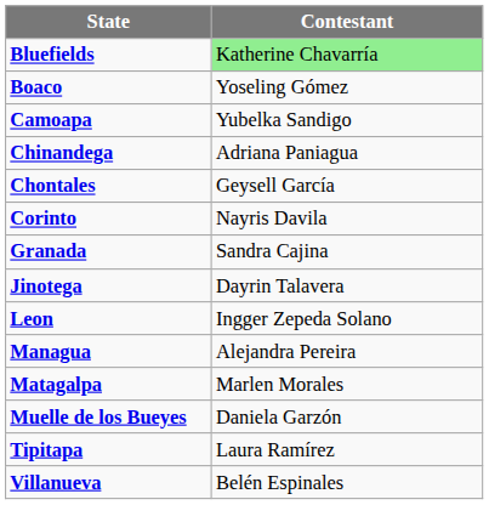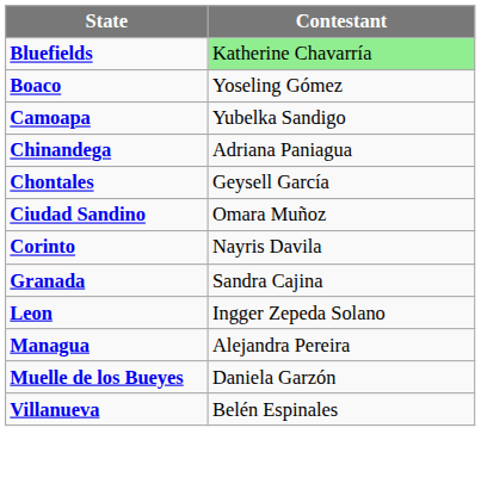+ row: Ciudad Sandino | Omara Muñoz
- row: Jinotega | Dayrin Talavera
- row: Matagalpa | Marlen Morales
- row: Tipitapa | Laura Ramírez
